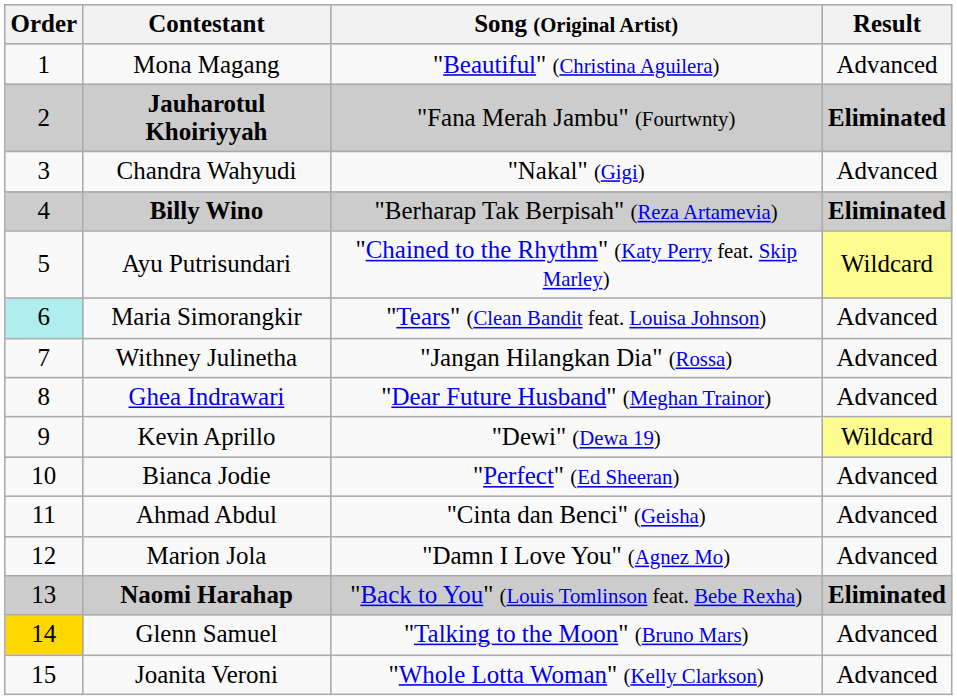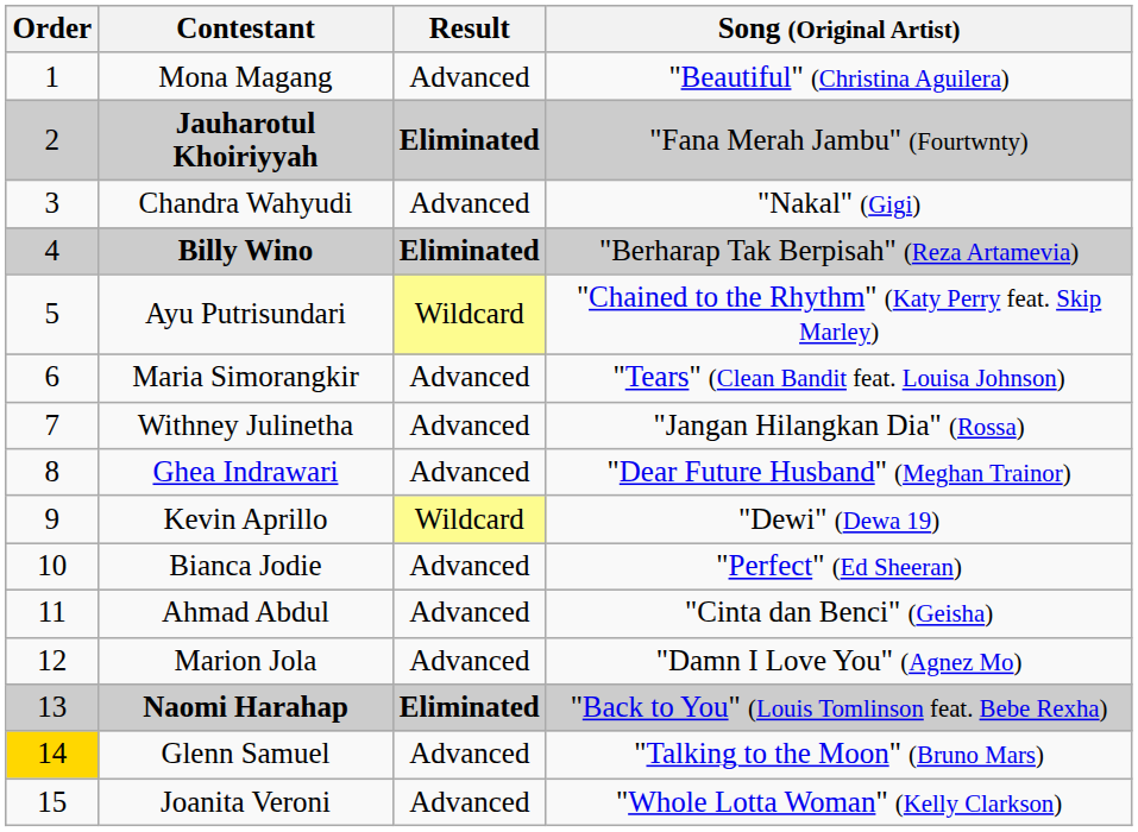columns swapped: Song (Original Artist) <-> Result
Maria Simorangkir | Order: paleturquoise background -> no background
